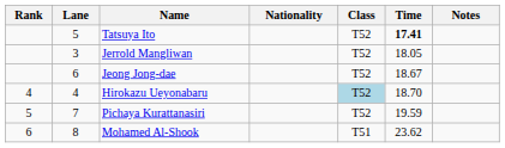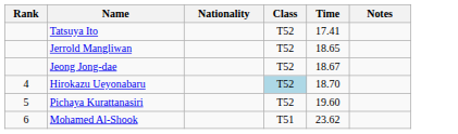- column: Lane | 5 | 3 | 6 | 4 | 7 | 8
Tatsuya Ito | Time: bold -> normal
Jerrold Mangliwan | Time: 18.05 -> 18.65
Pichaya Kurattanasiri | Time: 19.59 -> 19.60
